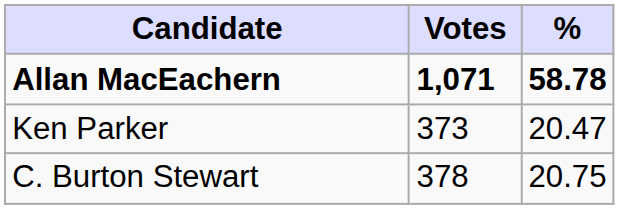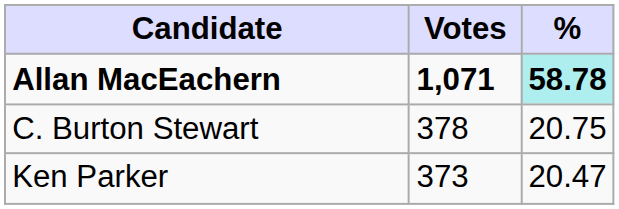Allan MacEachern | %: no background -> paleturquoise background
rows swapped: C. Burton Stewart <-> Ken Parker
